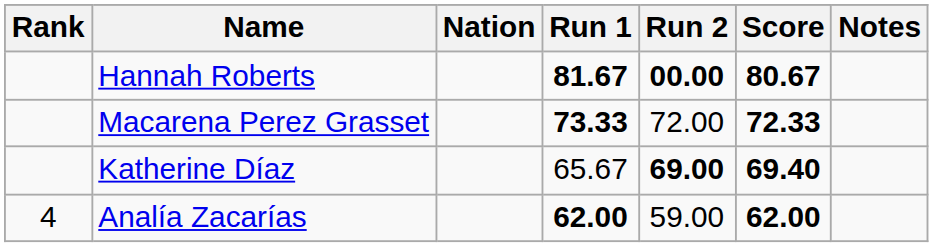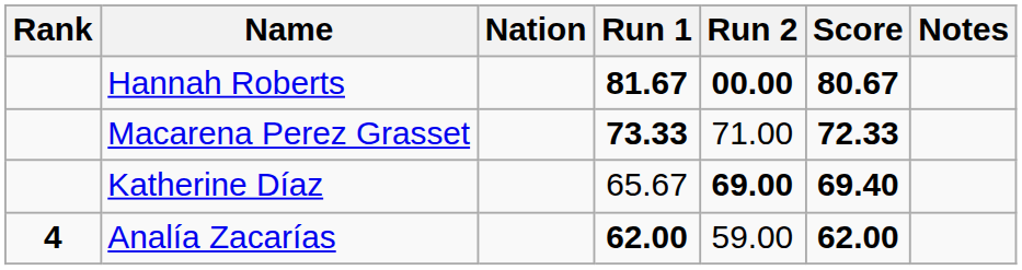Macarena Perez Grasset | Run 2: 72.00 -> 71.00
Analía Zacarías | Rank: normal -> bold
